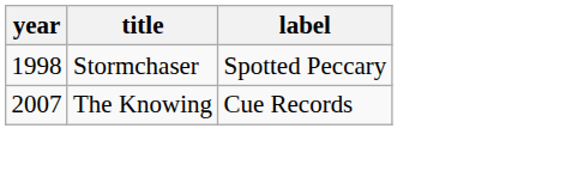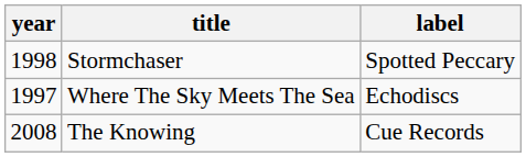+ row: 1997 | Where The Sky Meets The Sea | Echodiscs
The Knowing | year: 2007 -> 2008
